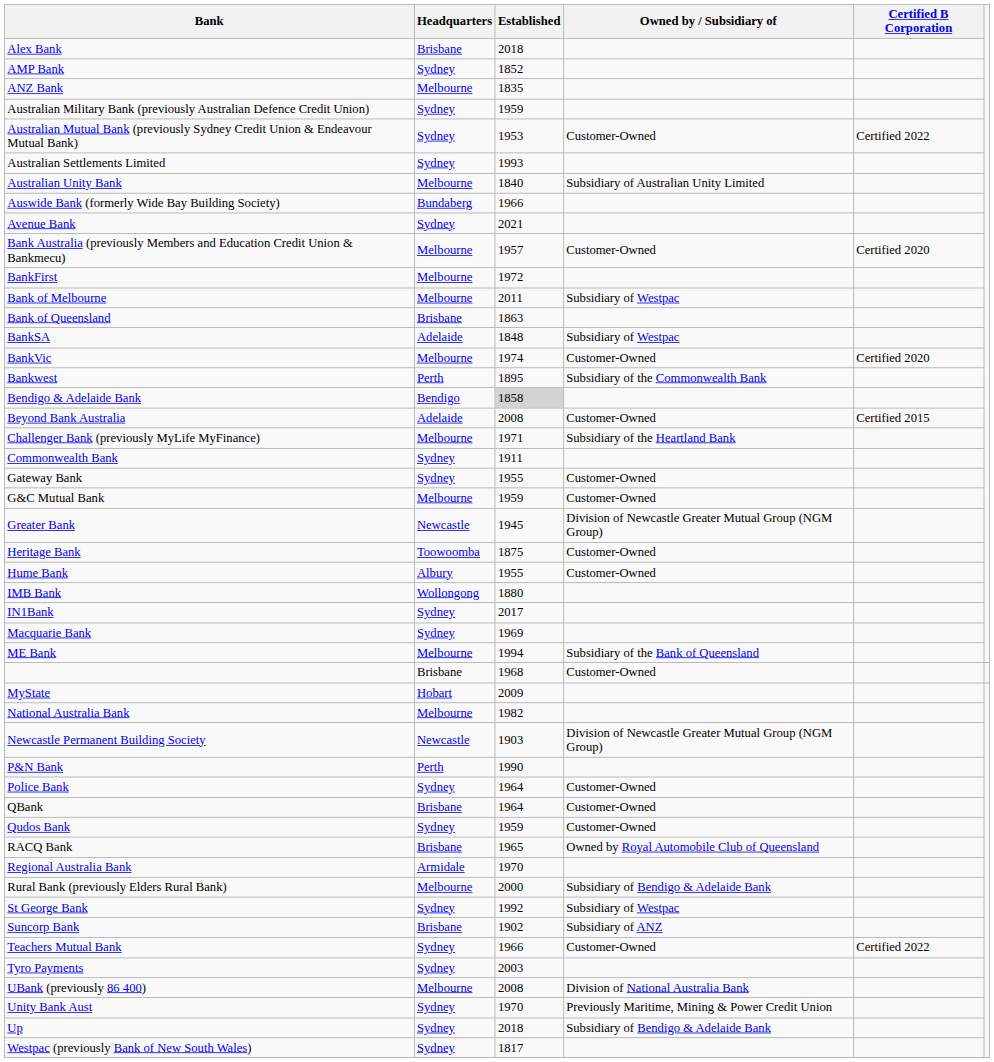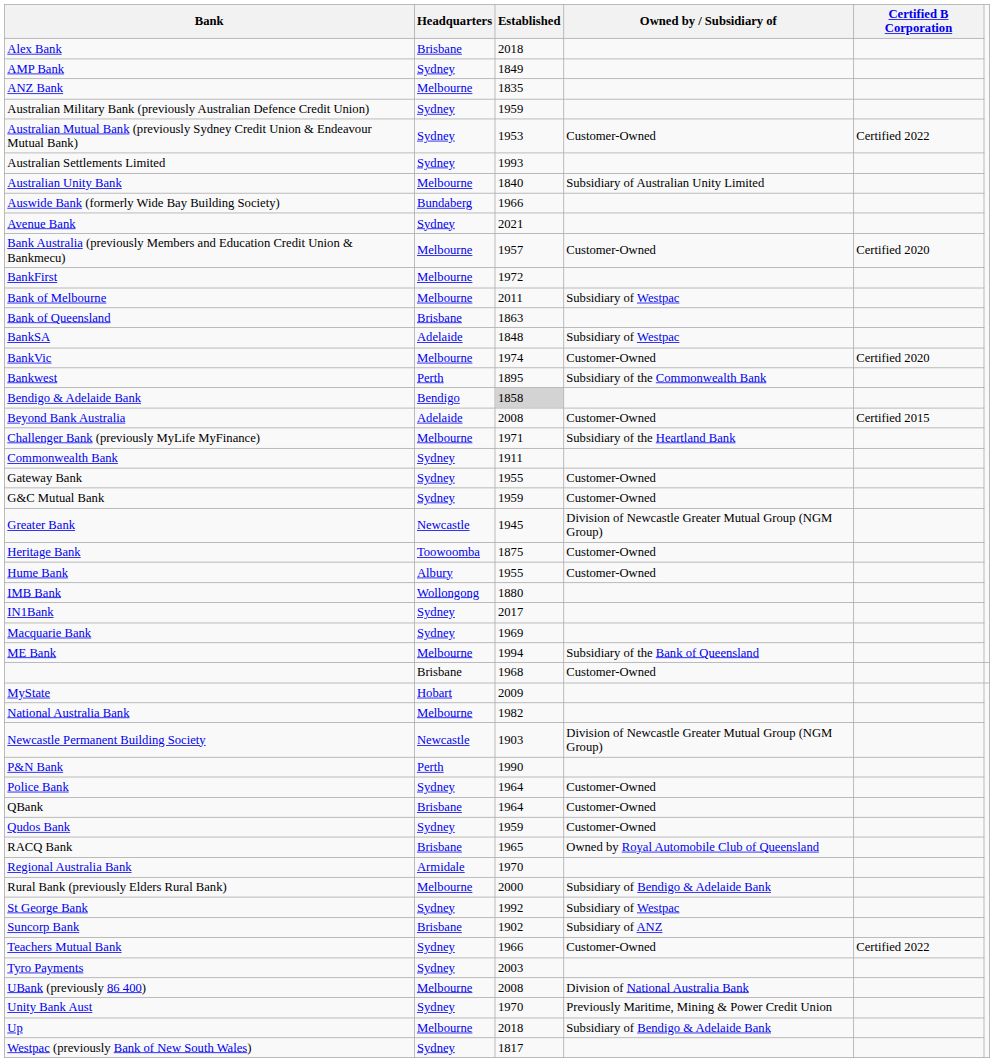AMP Bank | Established: 1852 -> 1849
G&C Mutual Bank | Headquarters: Melbourne -> Sydney
Up | Headquarters: Sydney -> Melbourne
